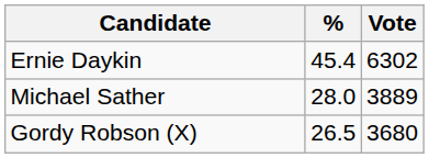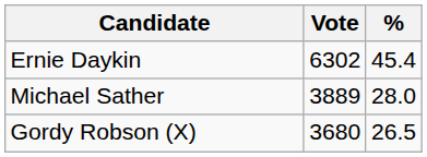columns swapped: Vote <-> %
